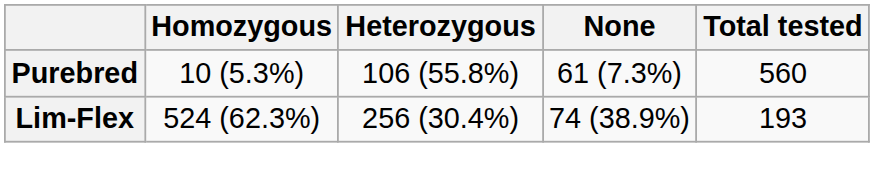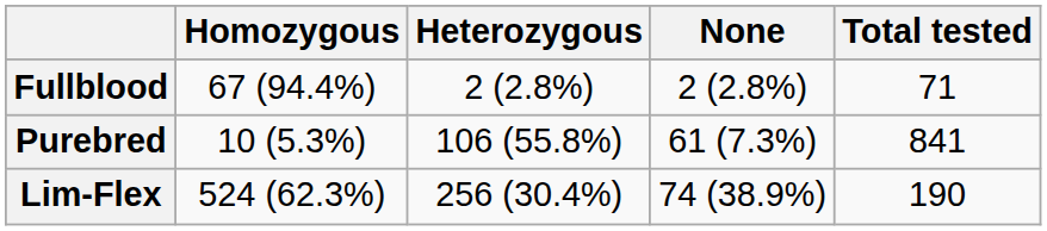+ row: Fullblood | 67 (94.4%) | 2 (2.8%) | 2 (2.8%) | 71
Purebred | Total tested: 560 -> 841
Lim-Flex | Total tested: 193 -> 190
